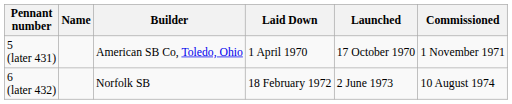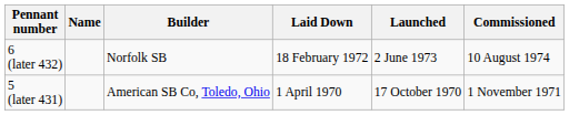rows swapped: 5 (later 431) <-> 6 (later 432)
